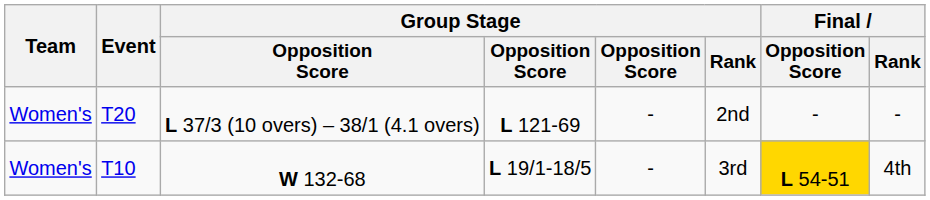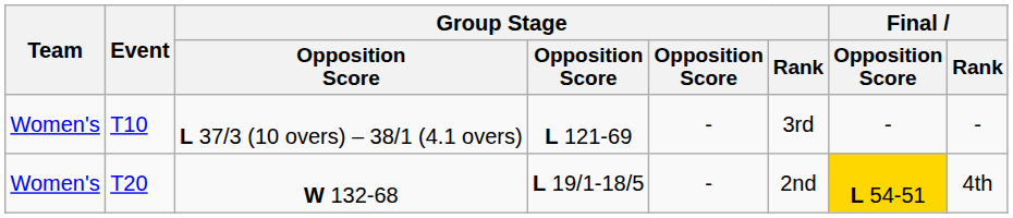L 37/3 (10 overs) – 38/1 (4.1 overs) | Event: T20 -> T10
L 37/3 (10 overs) – 38/1 (4.1 overs) | Group Stage / Rank: 2nd -> 3rd
W 132-68 | Event: T10 -> T20
W 132-68 | Group Stage / Rank: 3rd -> 2nd
